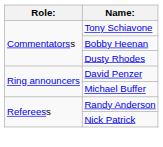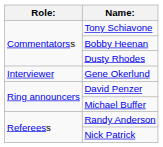+ row: Interviewer | Gene Okerlund
